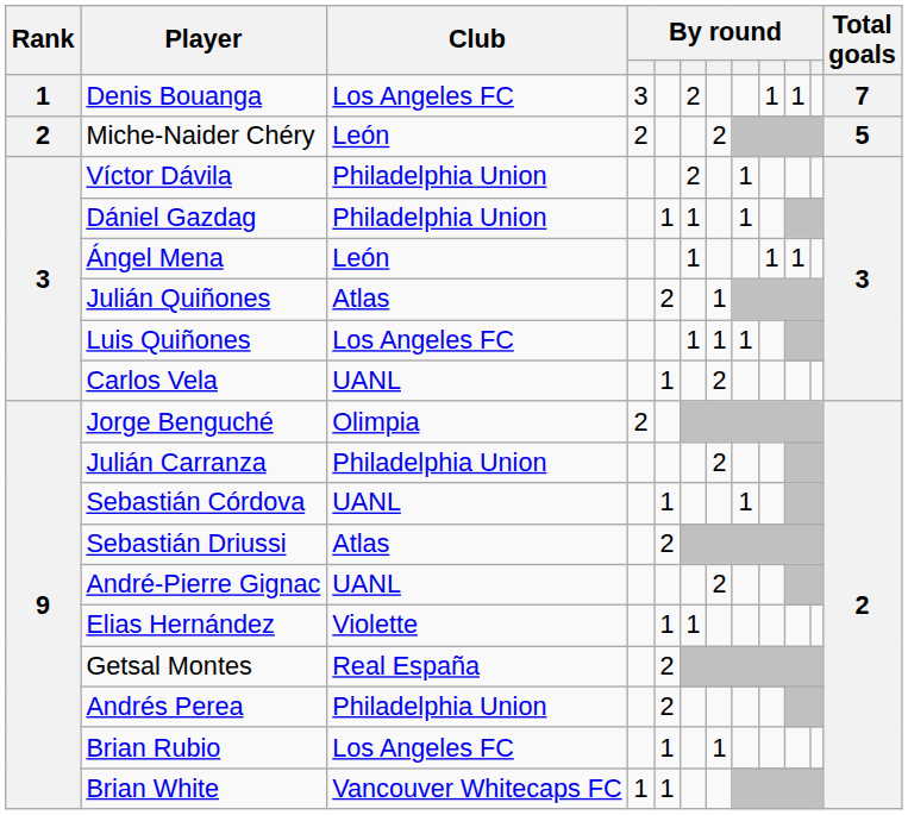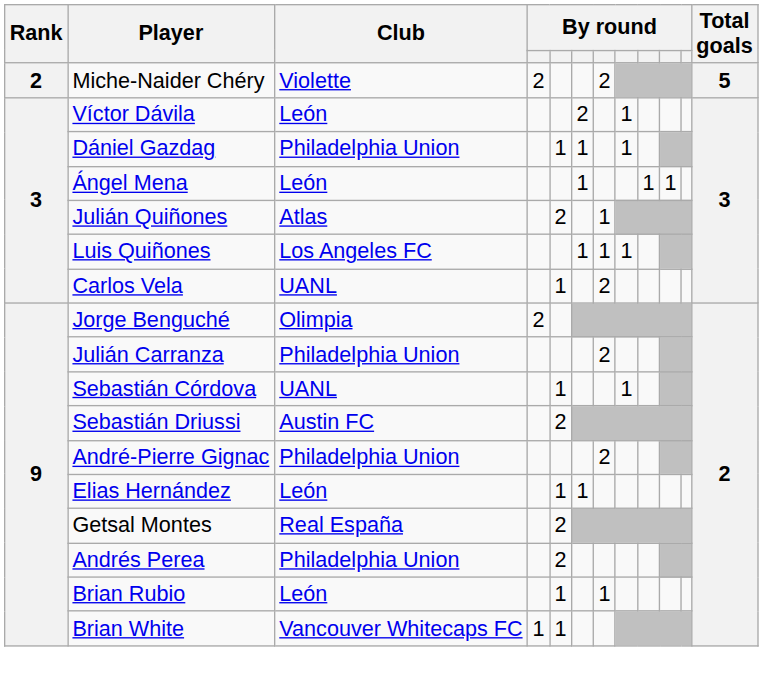- row: 1 | Denis Bouanga | Los Angeles FC | 3 | 2 | 1 | 1 | 7
Miche-Naider Chéry | Club: León -> Violette
Víctor Dávila | Club: Philadelphia Union -> León
Sebastián Driussi | Club: Atlas -> Austin FC
André-Pierre Gignac | Club: UANL -> Philadelphia Union
Elias Hernández | Club: Violette -> León
Brian Rubio | Club: Los Angeles FC -> León
